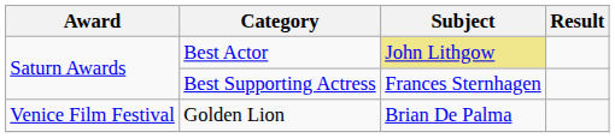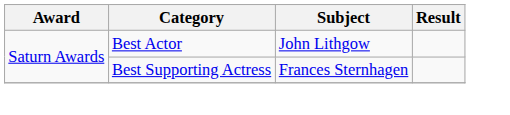Best Actor | Subject: khaki background -> no background
- row: Venice Film Festival | Golden Lion | Brian De Palma
